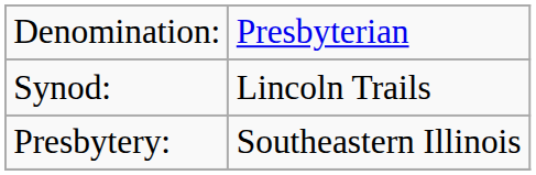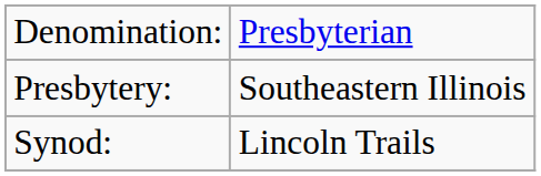rows swapped: Presbytery: <-> Synod:
